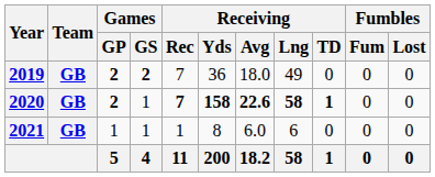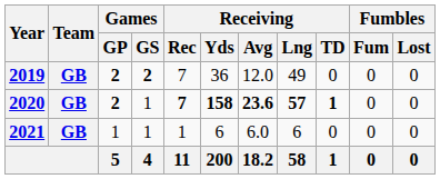2019 | Receiving / Avg: 18.0 -> 12.0
2020 | Receiving / Avg: 22.6 -> 23.6
2020 | Receiving / Lng: 58 -> 57
2021 | Receiving / Yds: 8 -> 6
